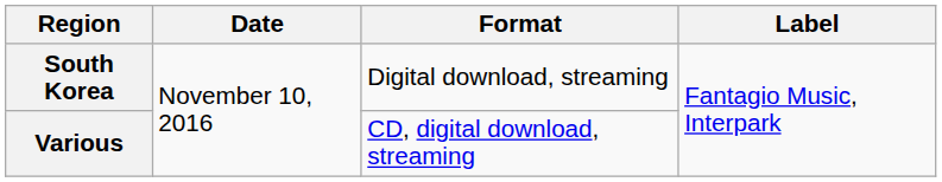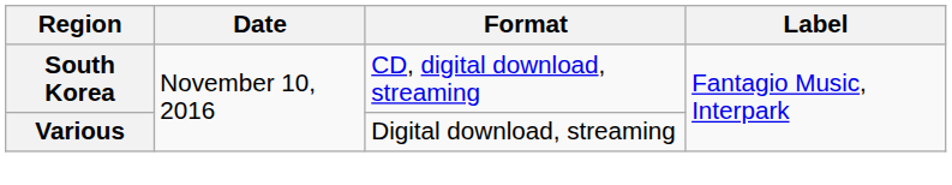South Korea | Format: Digital download, streaming -> CD, digital download, streaming
Various | Format: CD, digital download, streaming -> Digital download, streaming
